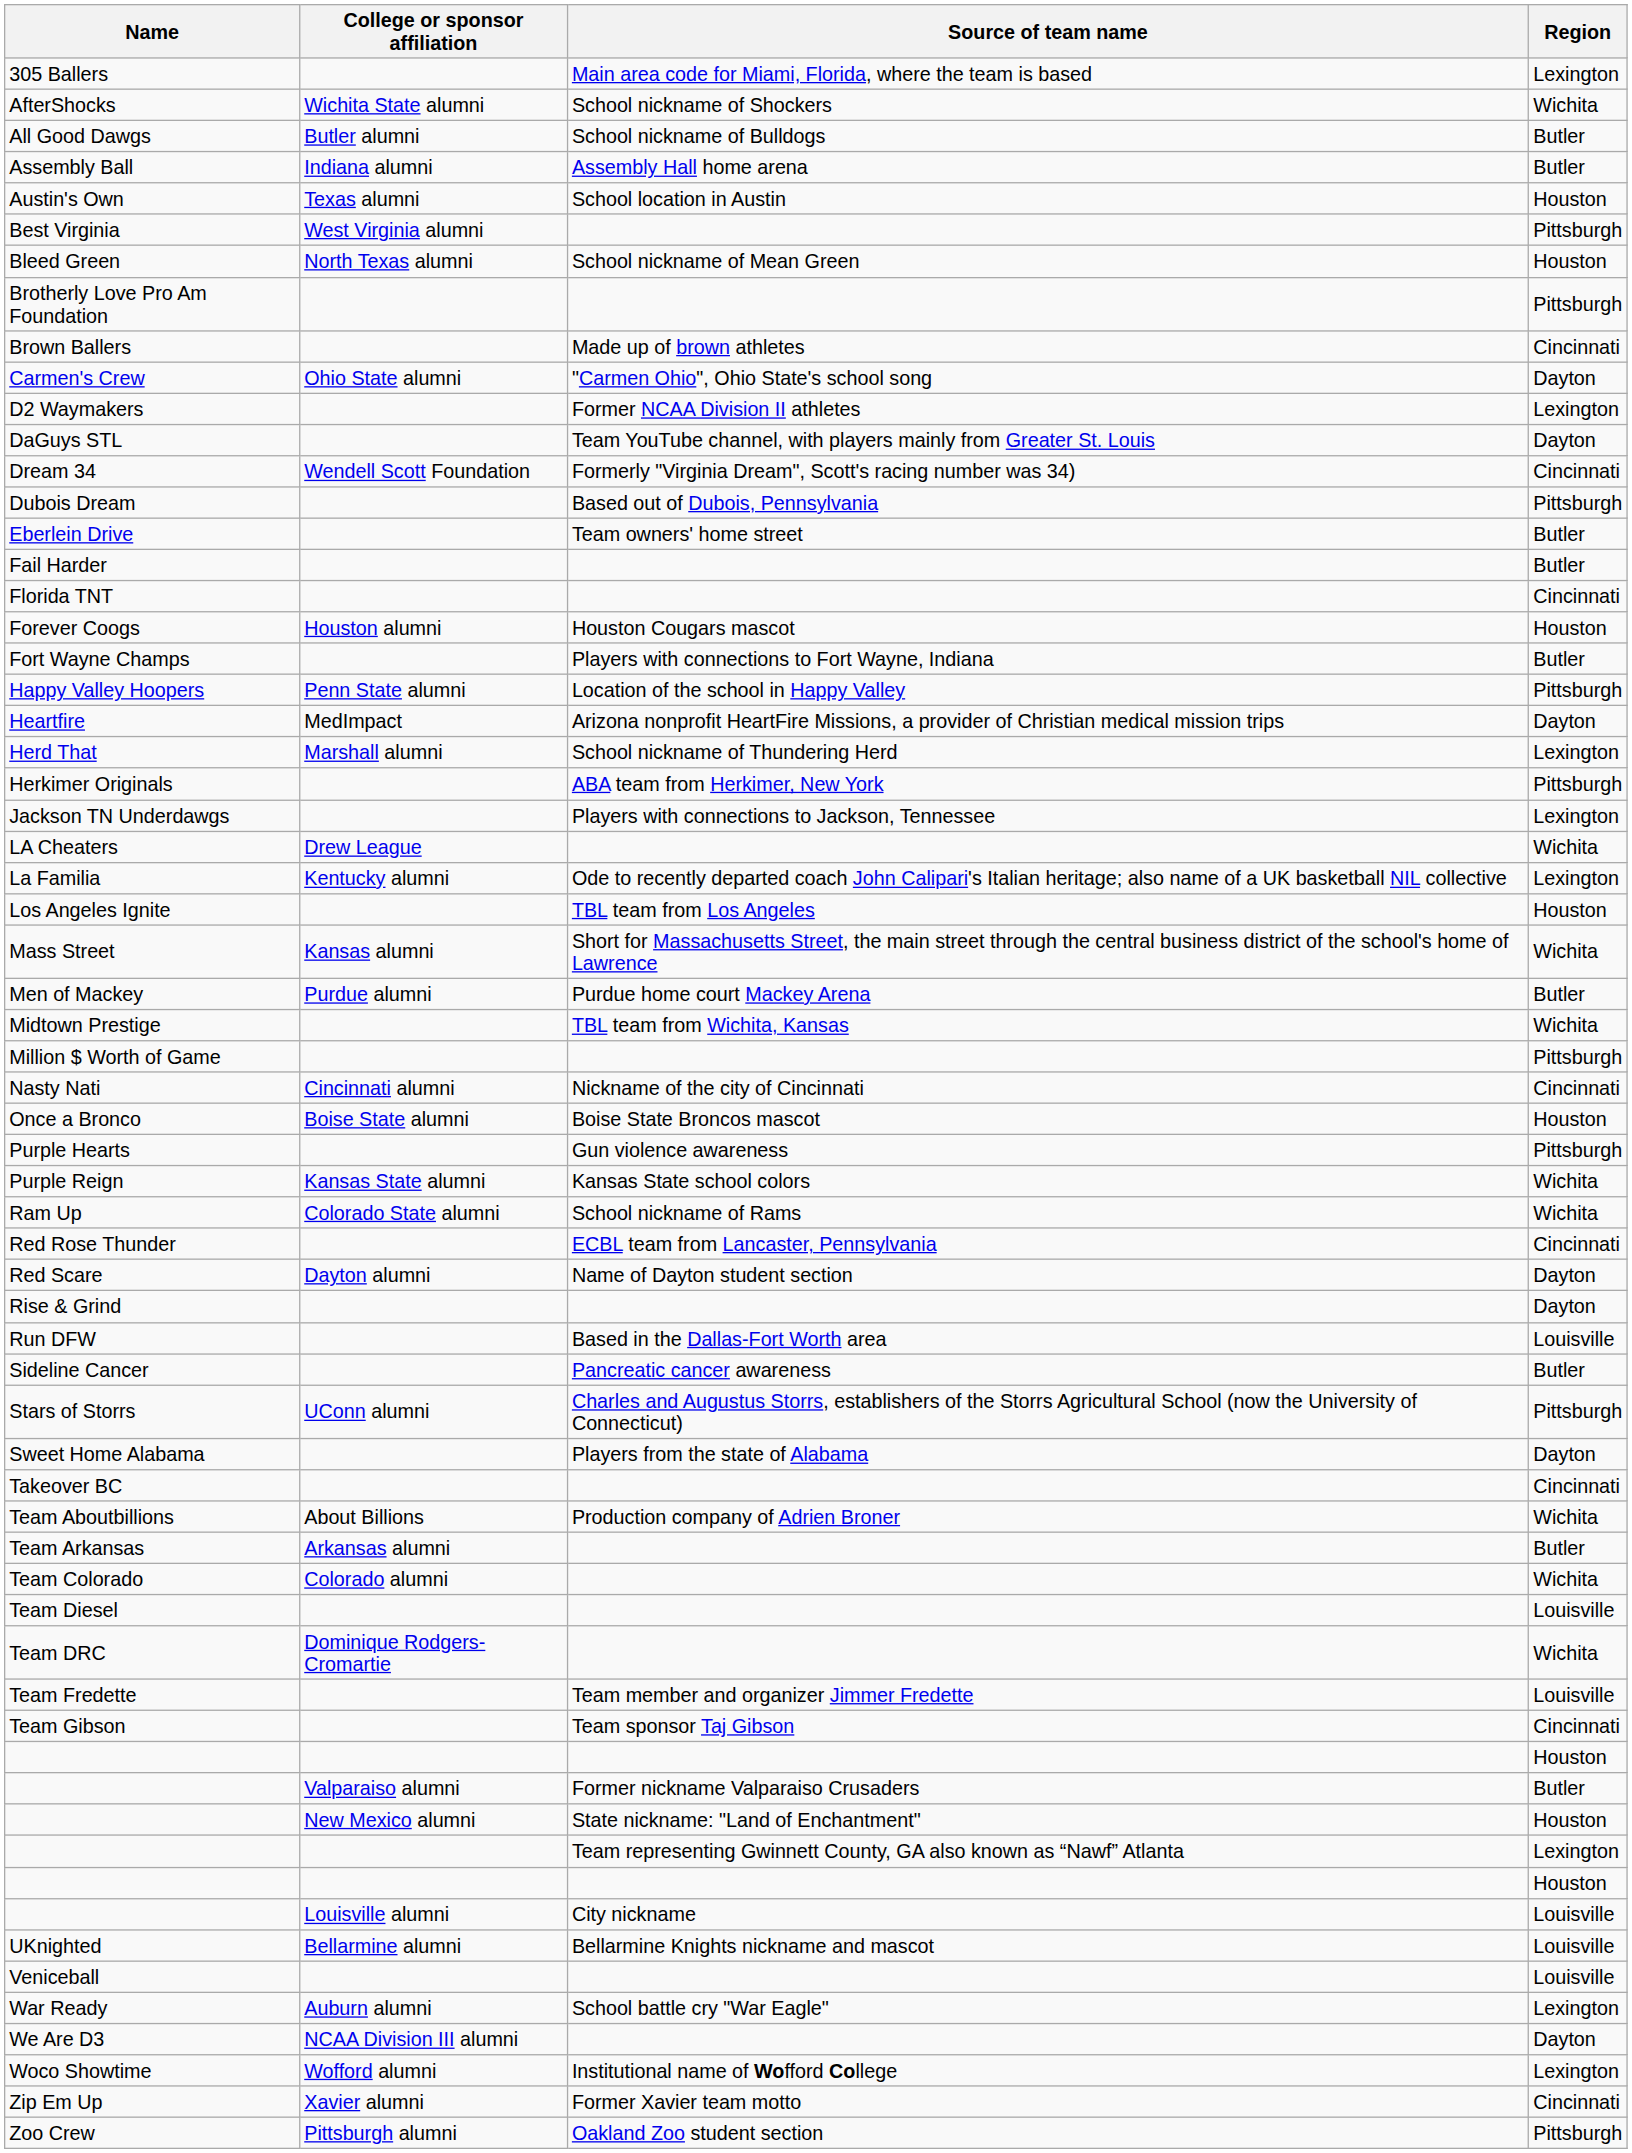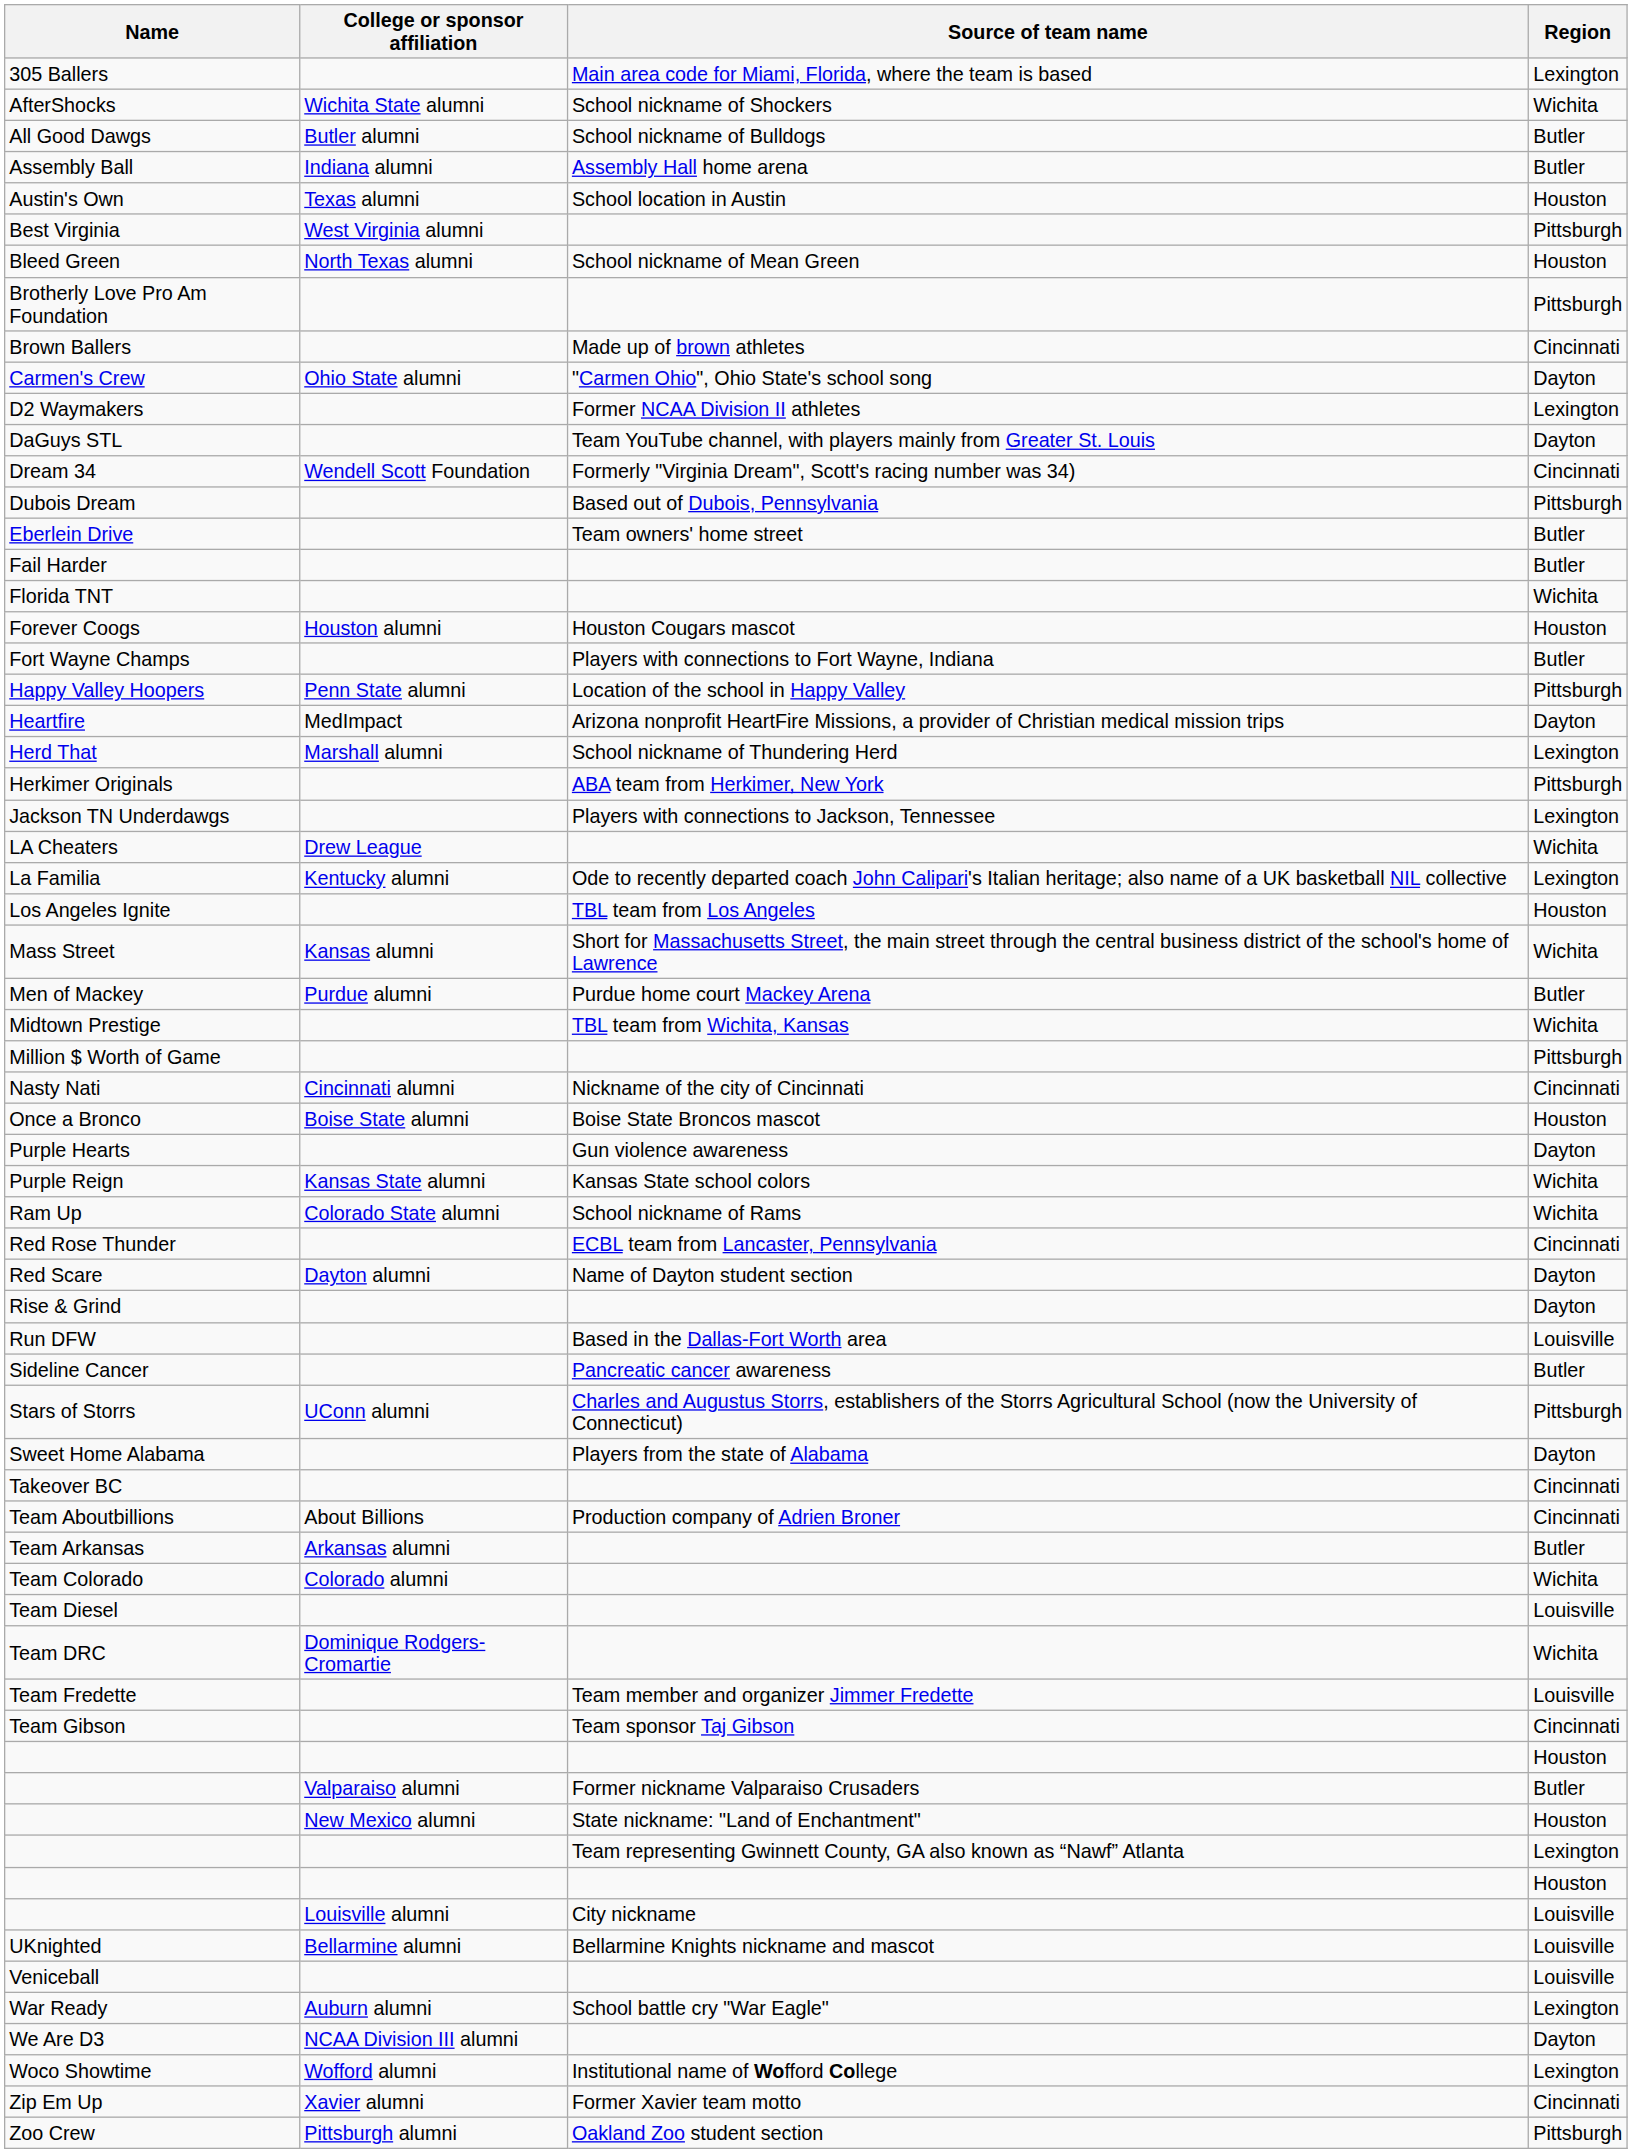Florida TNT | Region: Cincinnati -> Wichita
Purple Hearts | Region: Pittsburgh -> Dayton
Team Aboutbillions | Region: Wichita -> Cincinnati
